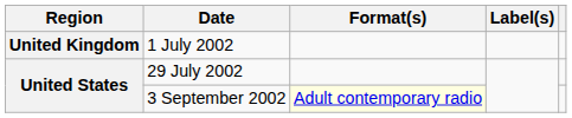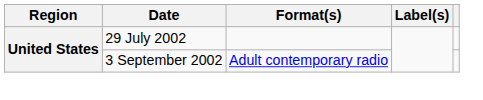- row: United Kingdom | 1 July 2002
3 September 2002 | Format(s): lightyellow background -> no background
